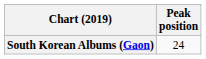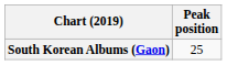South Korean Albums (Gaon) | Peak position: 24 -> 25
